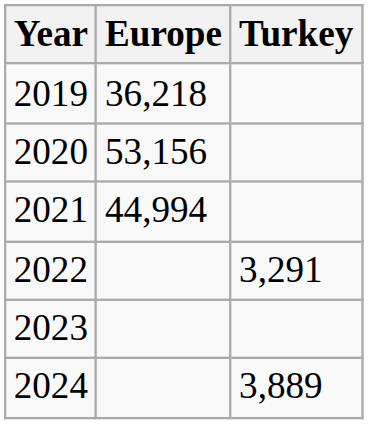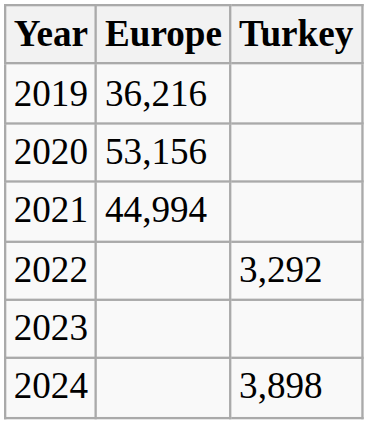2019 | Europe: 36,218 -> 36,216
2022 | Turkey: 3,291 -> 3,292
2024 | Turkey: 3,889 -> 3,898
